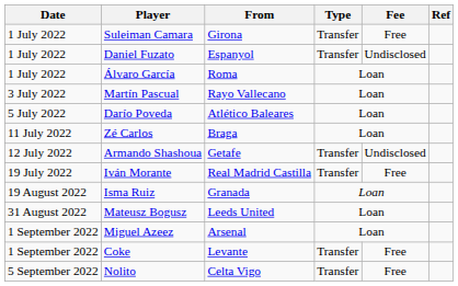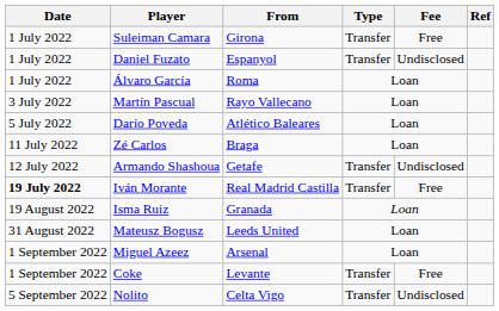Iván Morante | Date: normal -> bold
Nolito | Fee: Free -> Undisclosed
